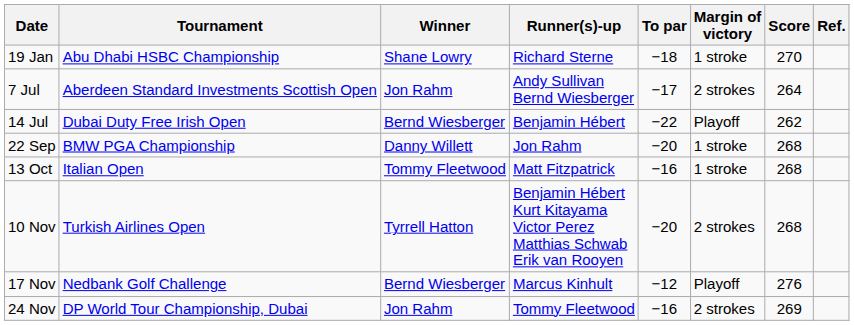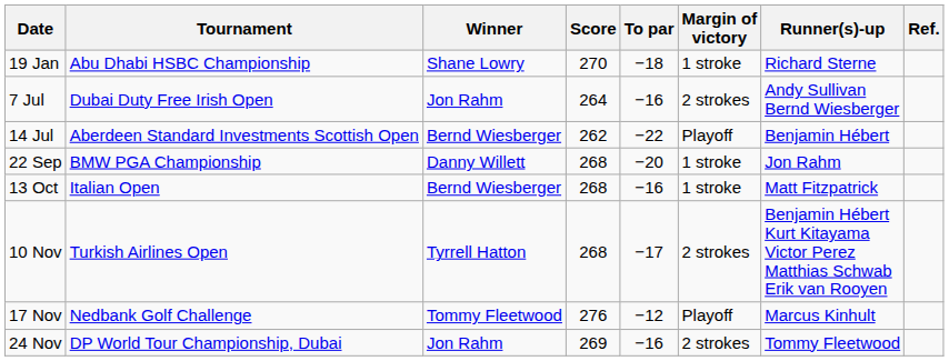columns swapped: Score <-> Runner(s)-up
7 Jul | Tournament: Aberdeen Standard Investments Scottish Open -> Dubai Duty Free Irish Open
7 Jul | To par: −17 -> −16
14 Jul | Tournament: Dubai Duty Free Irish Open -> Aberdeen Standard Investments Scottish Open
13 Oct | Winner: Tommy Fleetwood -> Bernd Wiesberger
10 Nov | To par: −20 -> −17
17 Nov | Winner: Bernd Wiesberger -> Tommy Fleetwood
